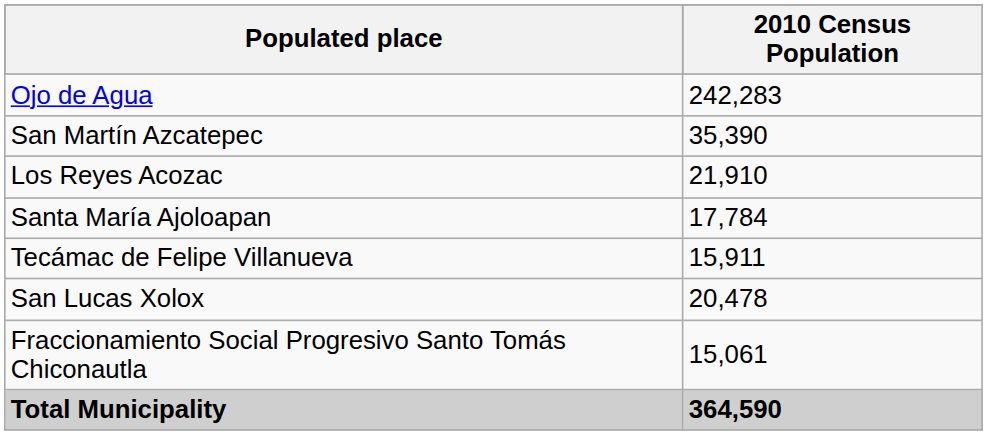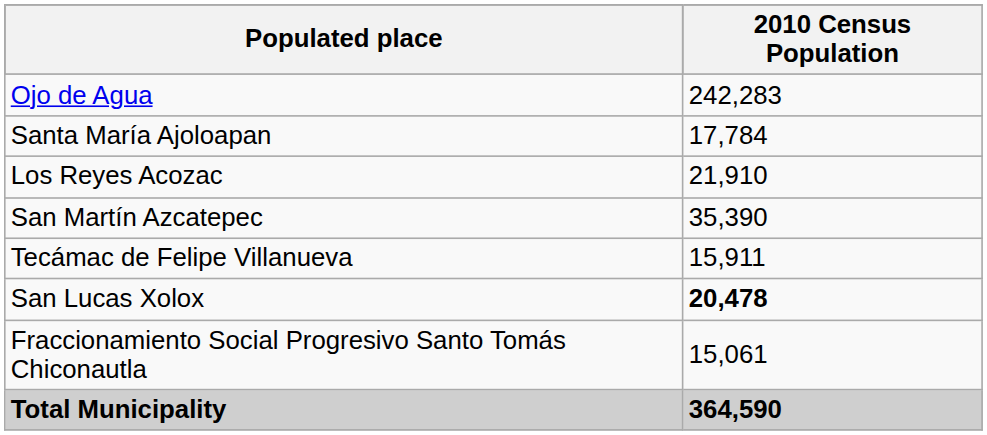rows swapped: San Martín Azcatepec <-> Santa María Ajoloapan
San Lucas Xolox | 2010 Census Population: normal -> bold
